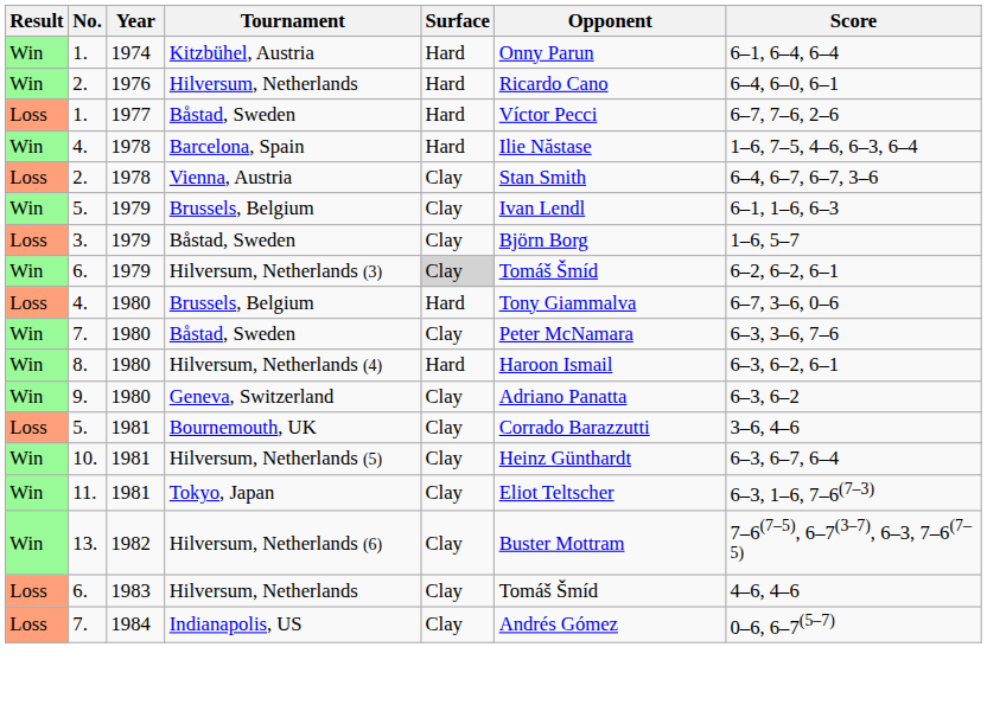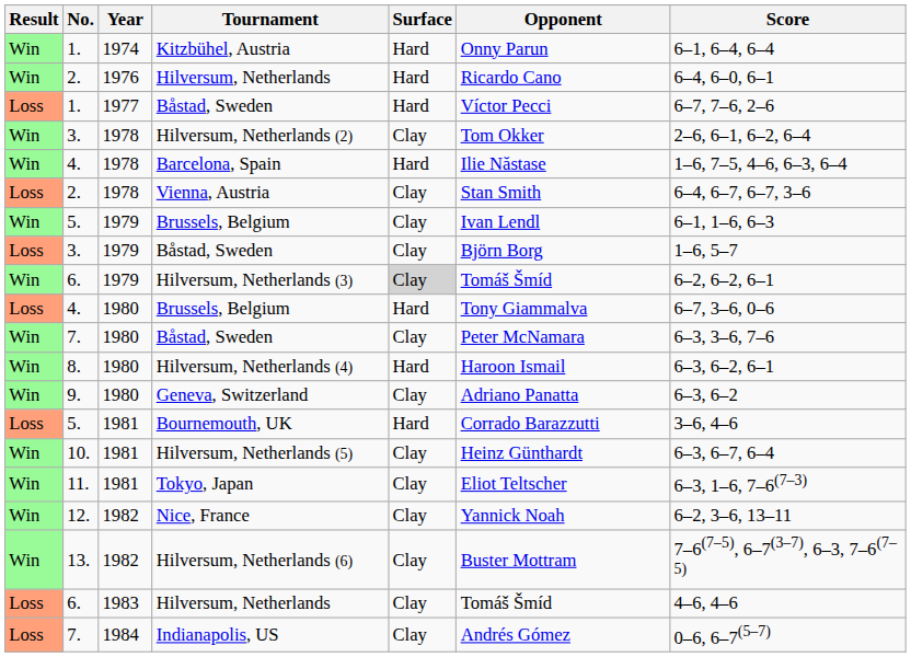+ row: Win | 3. | 1978 | Hilversum, Netherlands (2) | Clay | Tom Okker | 2–6, 6–1, 6–2, 6–4
Bournemouth, UK | Surface: Clay -> Hard
+ row: Win | 12. | 1982 | Nice, France | Clay | Yannick Noah | 6–2, 3–6, 13–11
